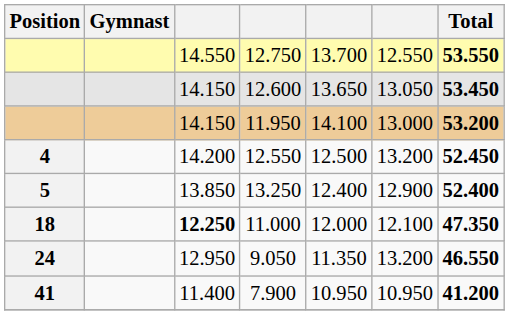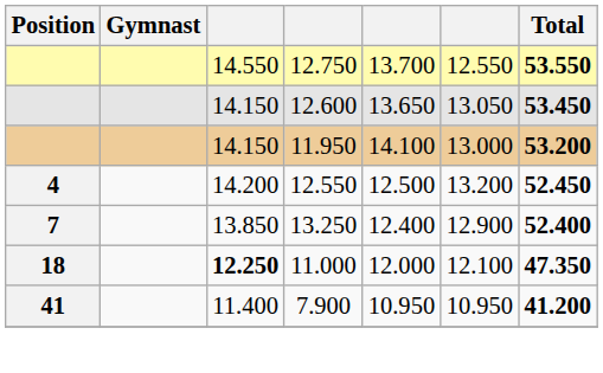13.250 | Position: 5 -> 7
- row: 24 | 12.950 | 9.050 | 11.350 | 13.200 | 46.550
